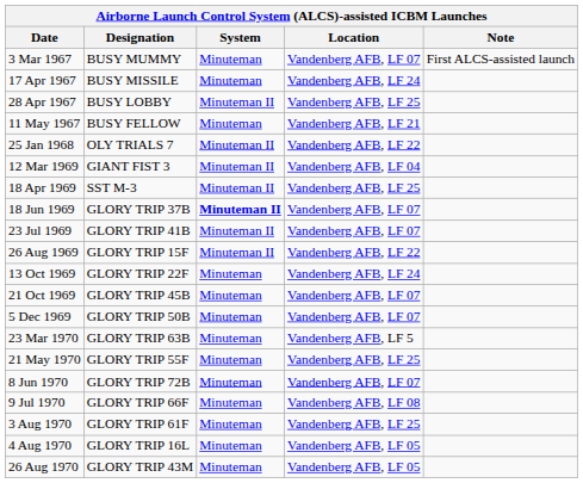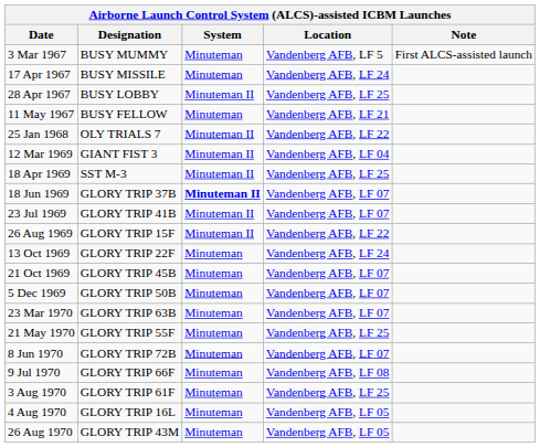3 Mar 1967 | Location: Vandenberg AFB, LF 07 -> Vandenberg AFB, LF 5
23 Mar 1970 | Location: Vandenberg AFB, LF 5 -> Vandenberg AFB, LF 07
